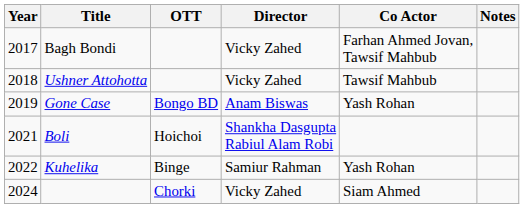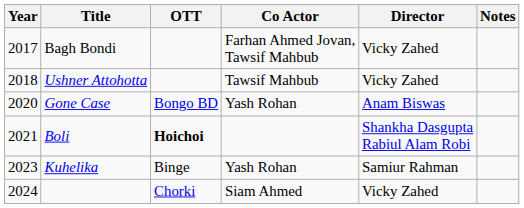columns swapped: Director <-> Co Actor
Gone Case | Year: 2019 -> 2020
Boli | OTT: normal -> bold
Kuhelika | Year: 2022 -> 2023
